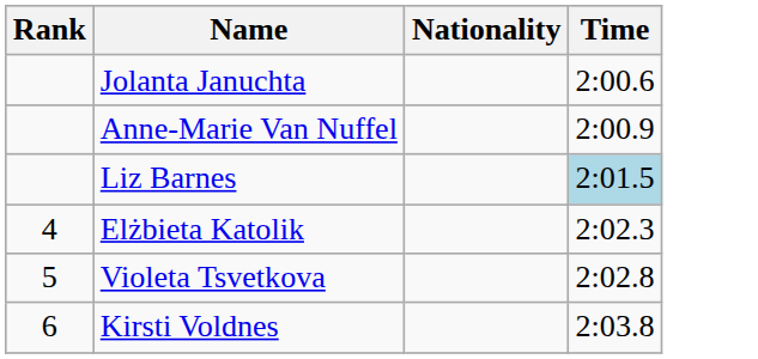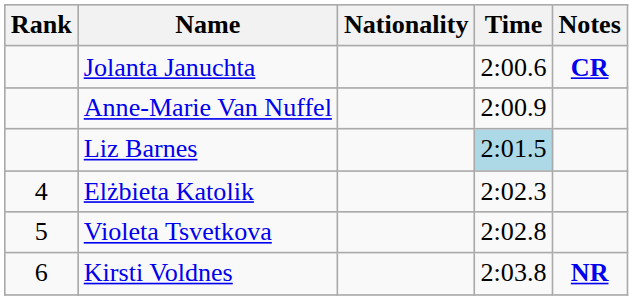+ column: Notes | CR | NR
